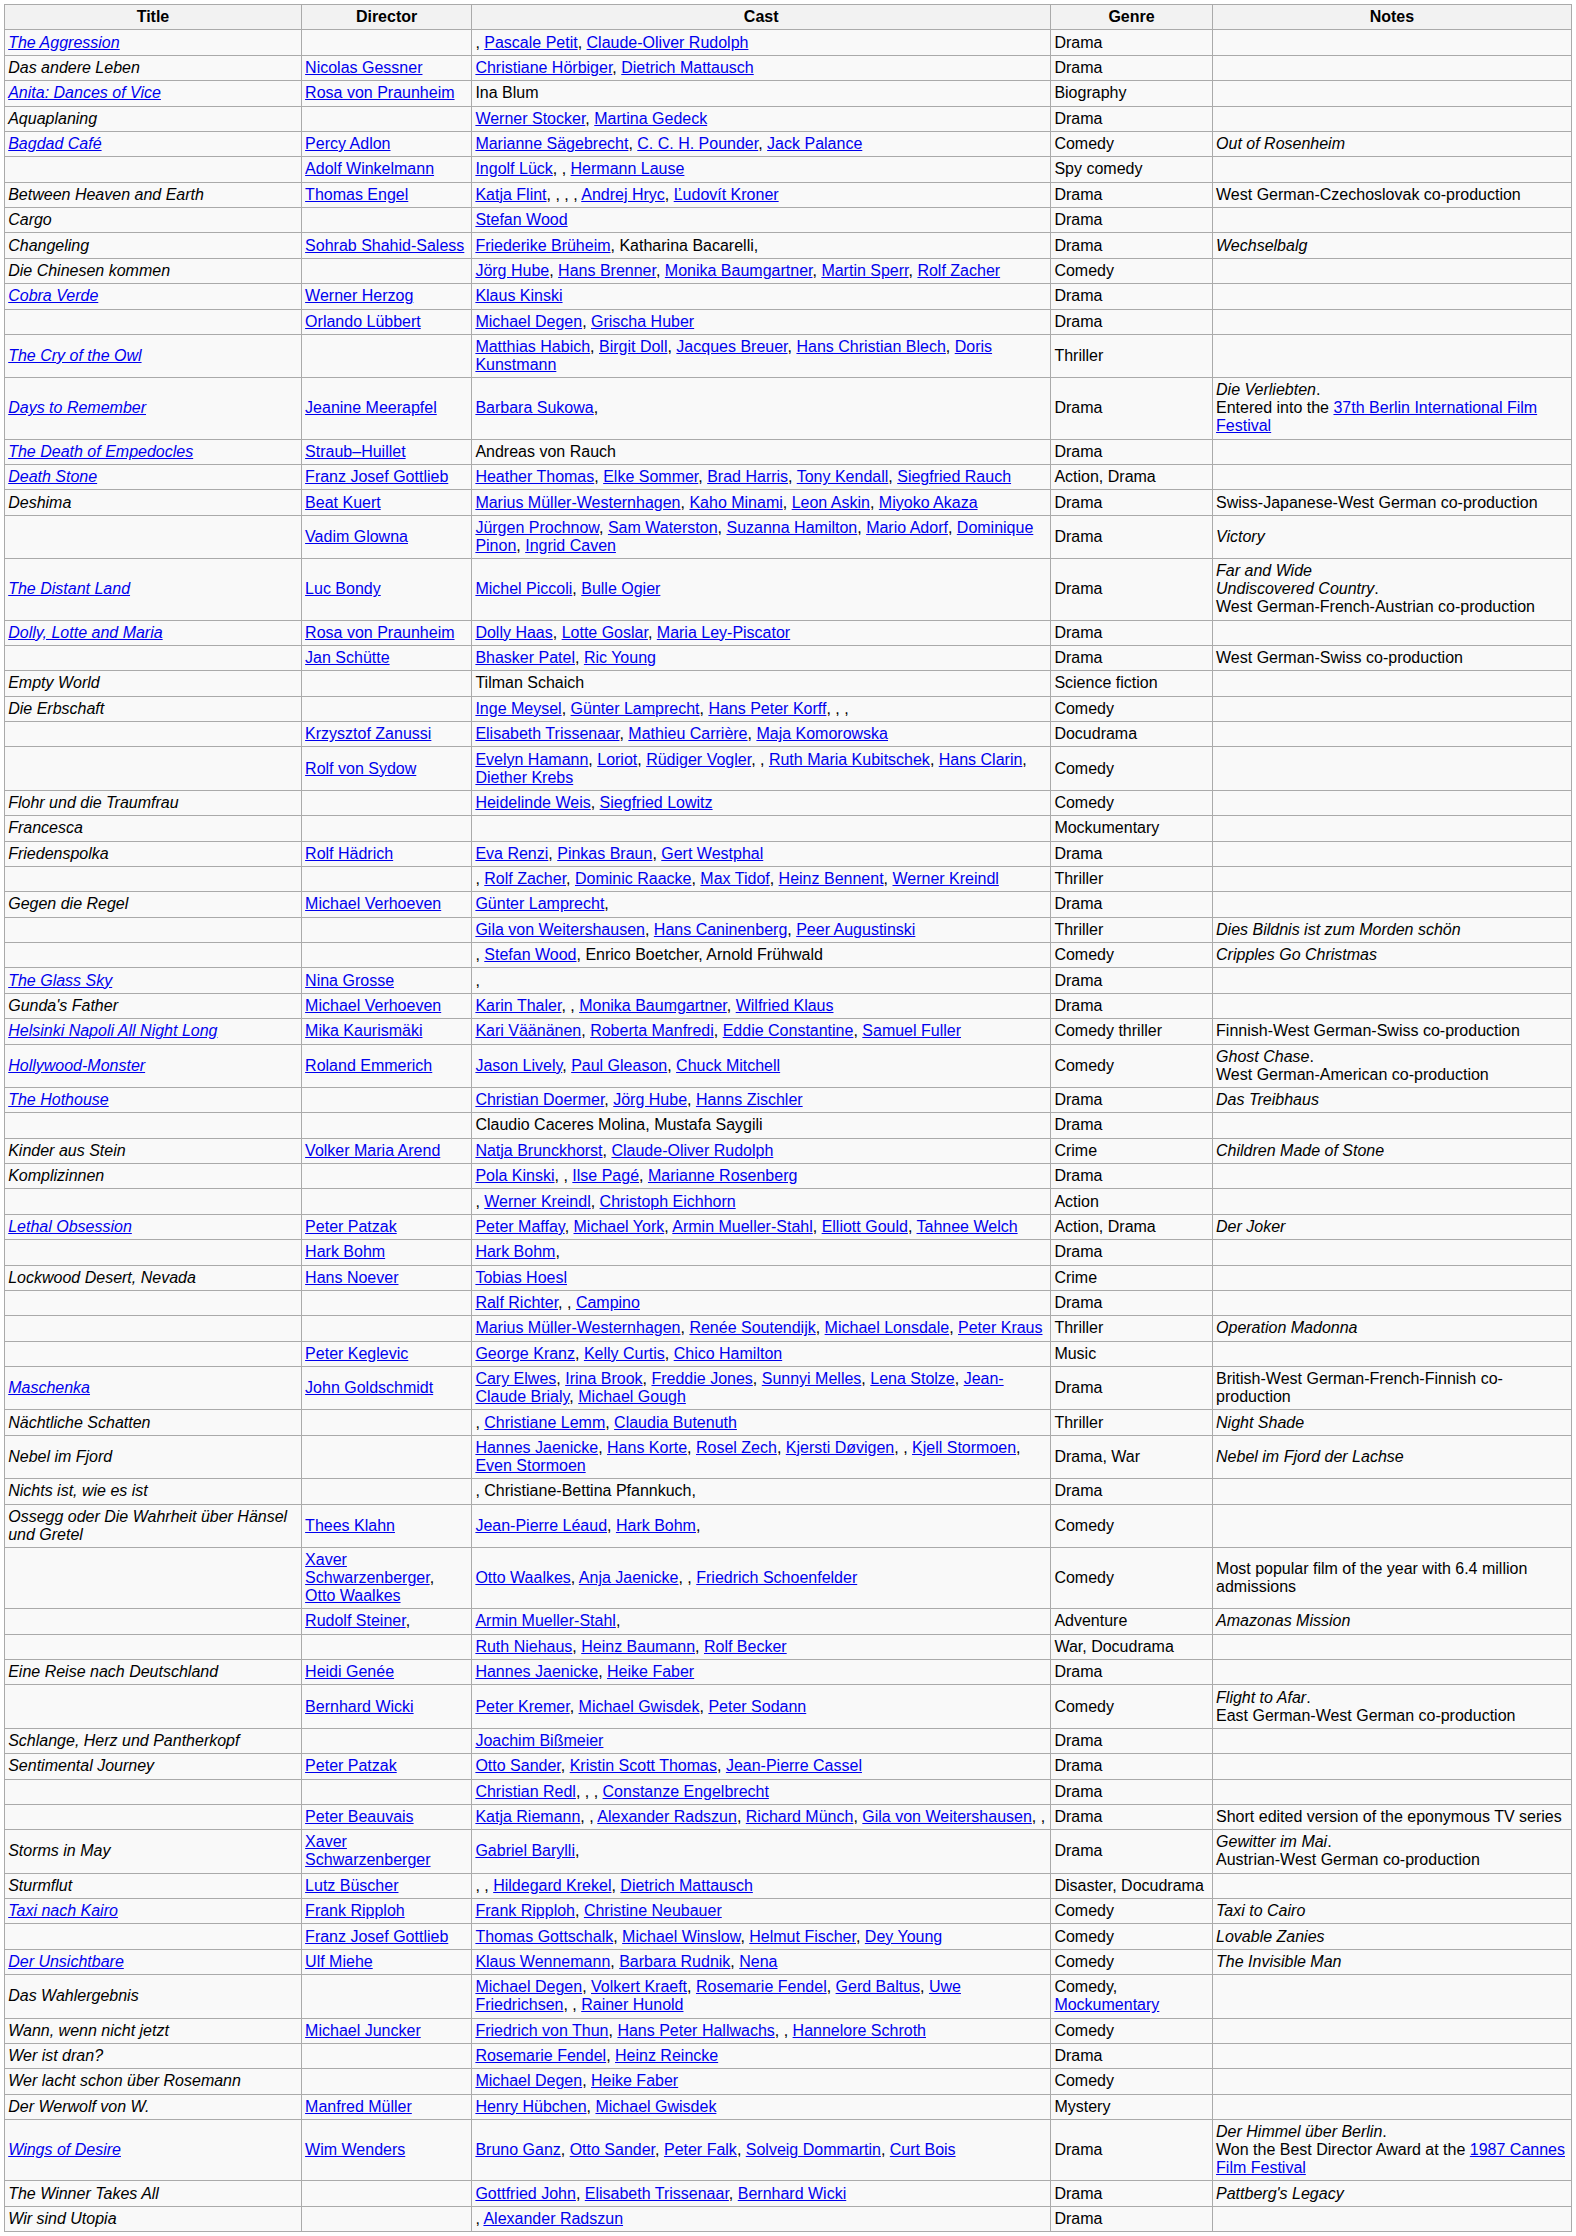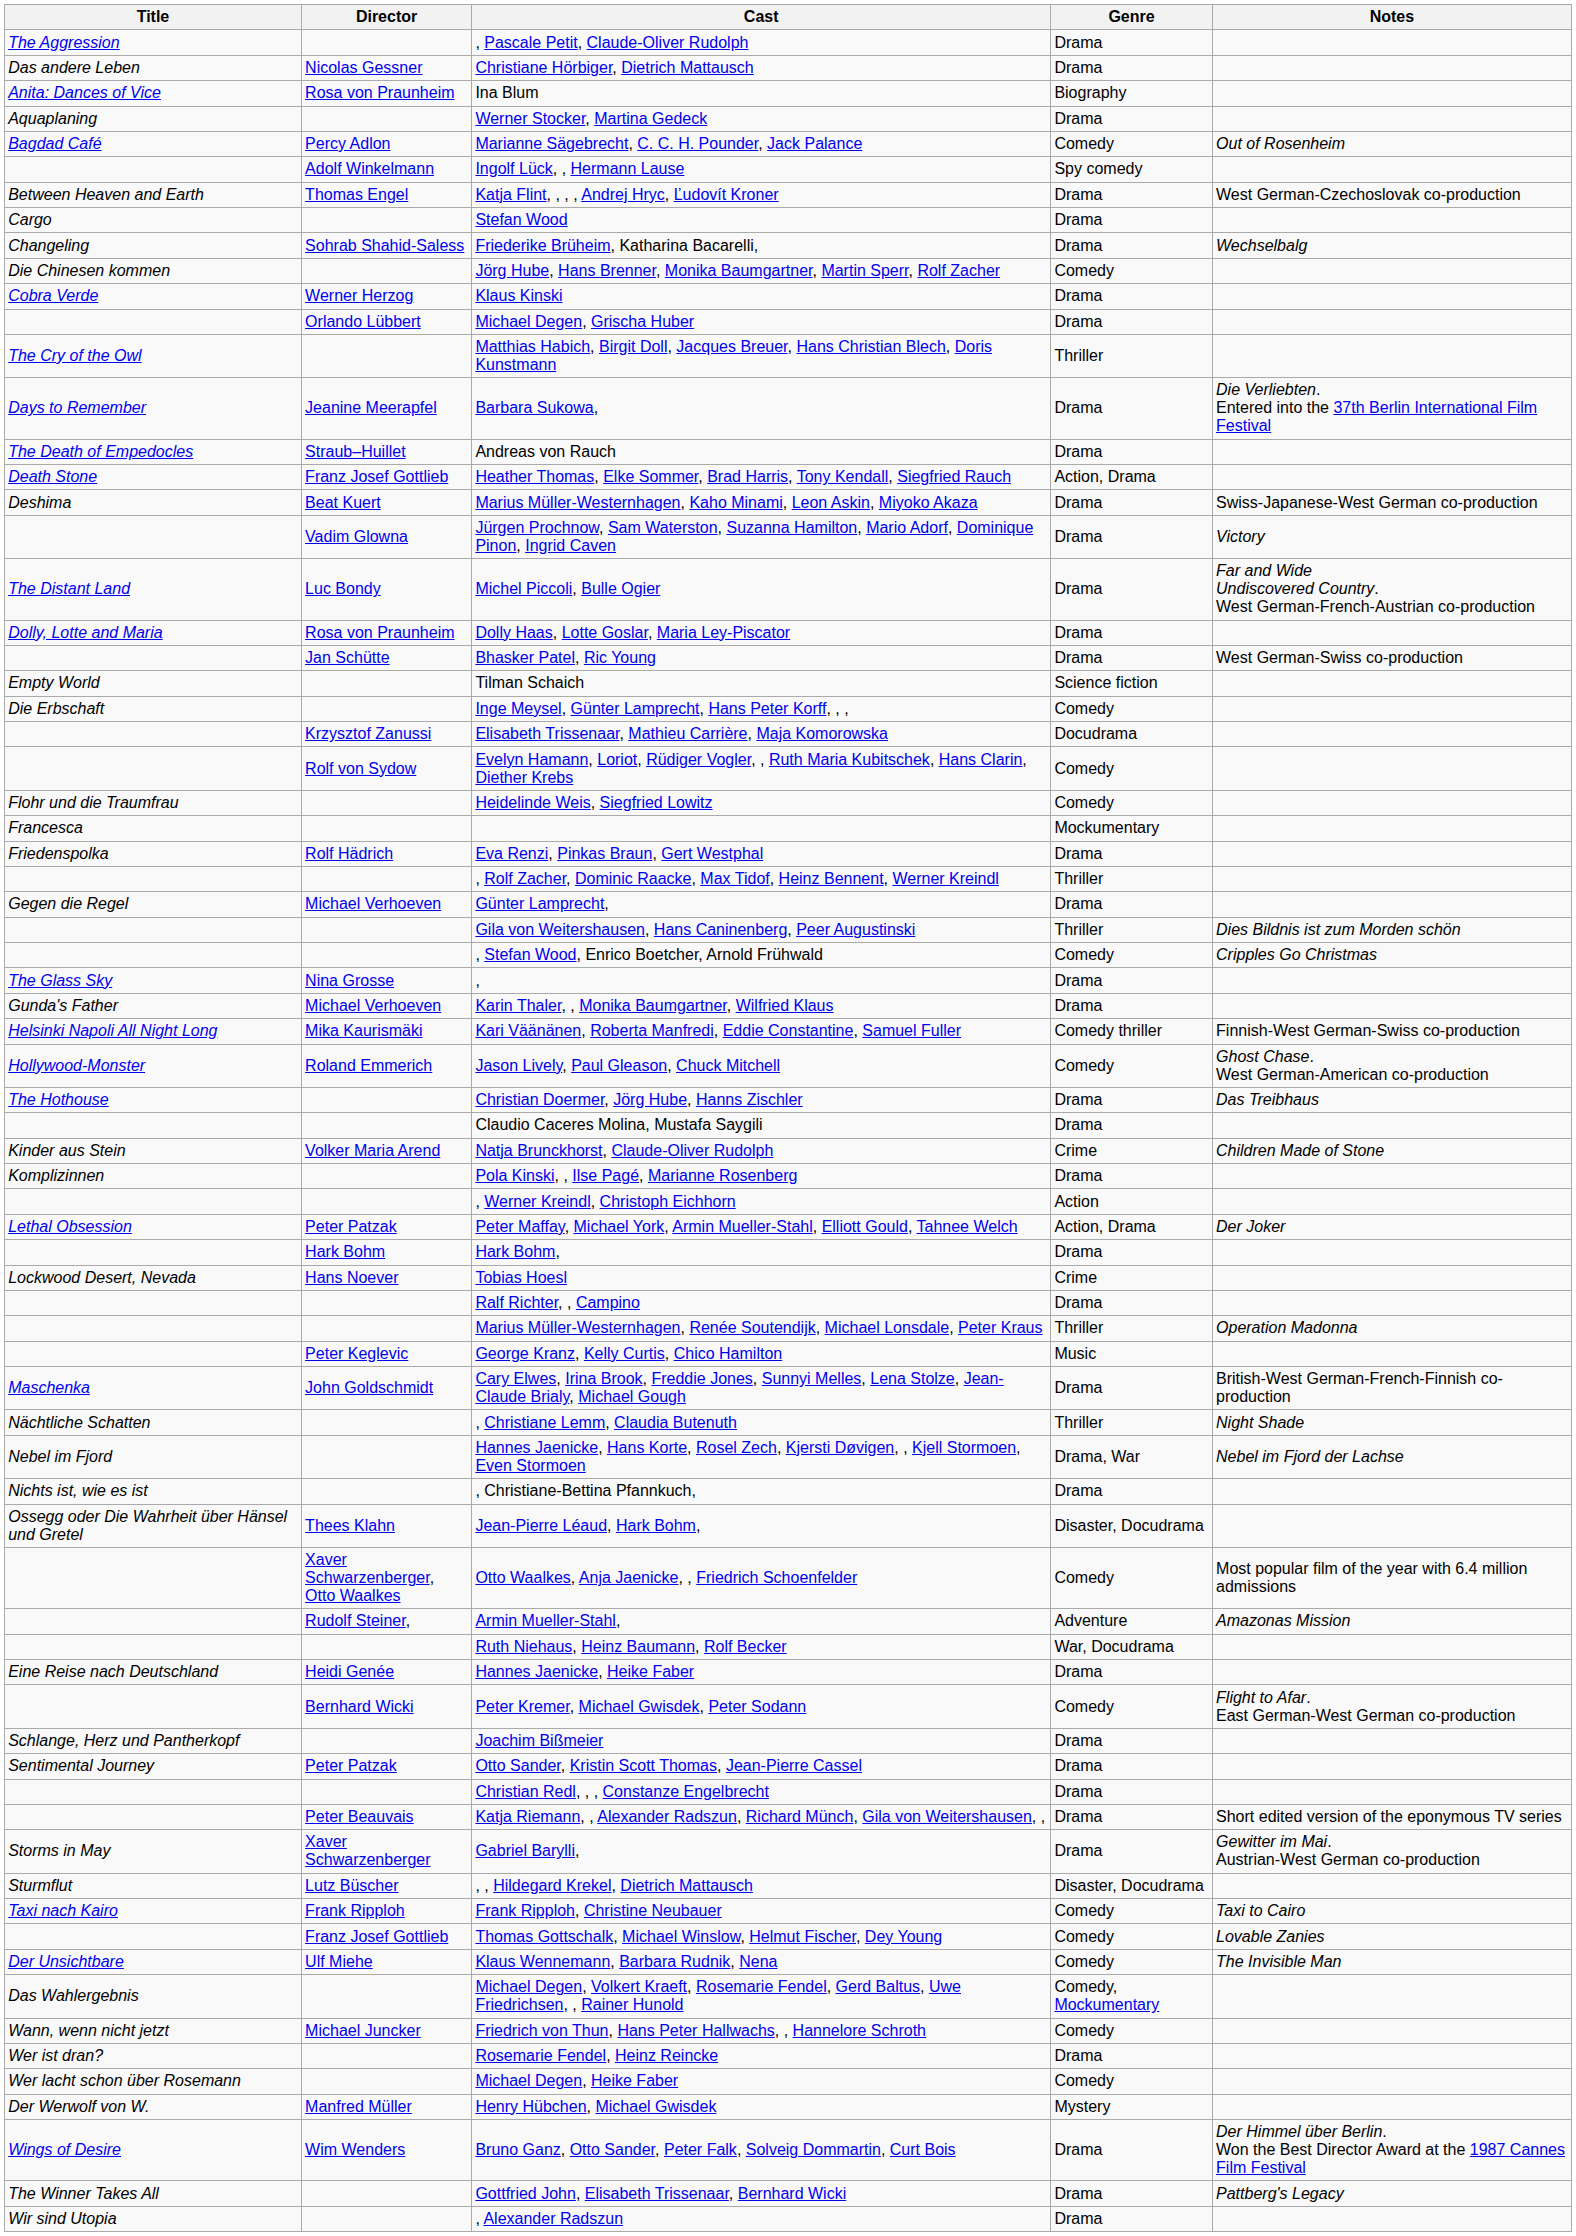Jean-Pierre Léaud, Hark Bohm, | Genre: Comedy -> Disaster, Docudrama
